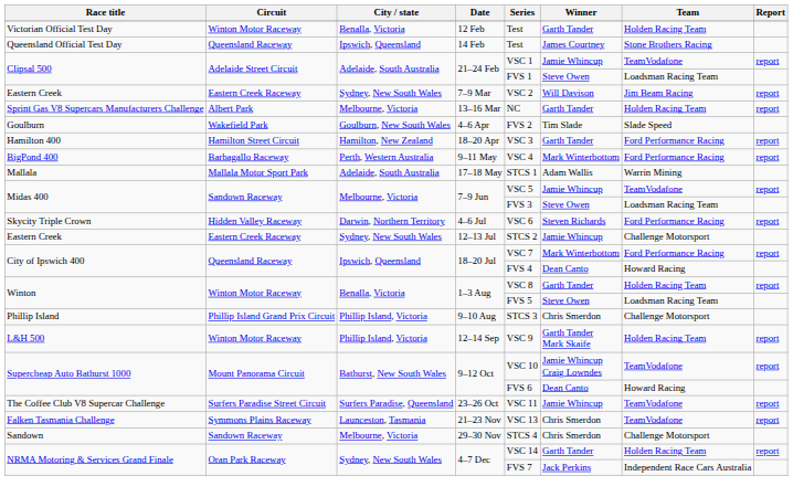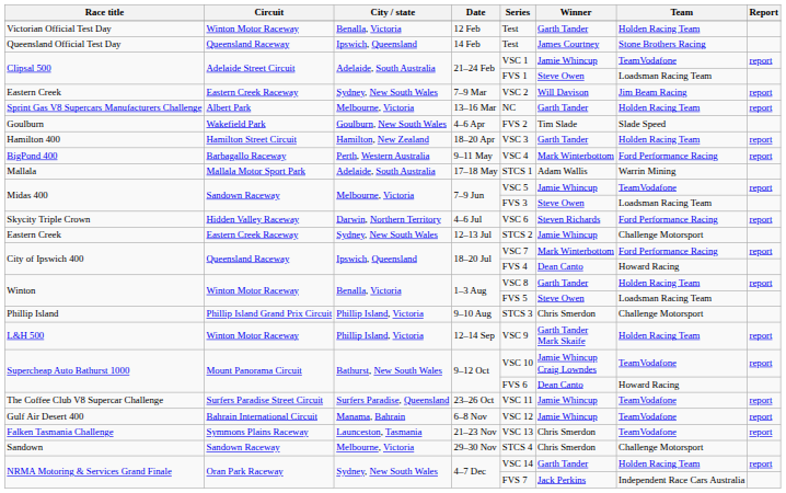18–20 Apr | Team: Ford Performance Racing -> Holden Racing Team
+ row: Gulf Air Desert 400 | Bahrain International Circuit | Manama, Bahrain | 6–8 Nov | VSC 12 | Jamie Whincup | TeamVodafone | report
